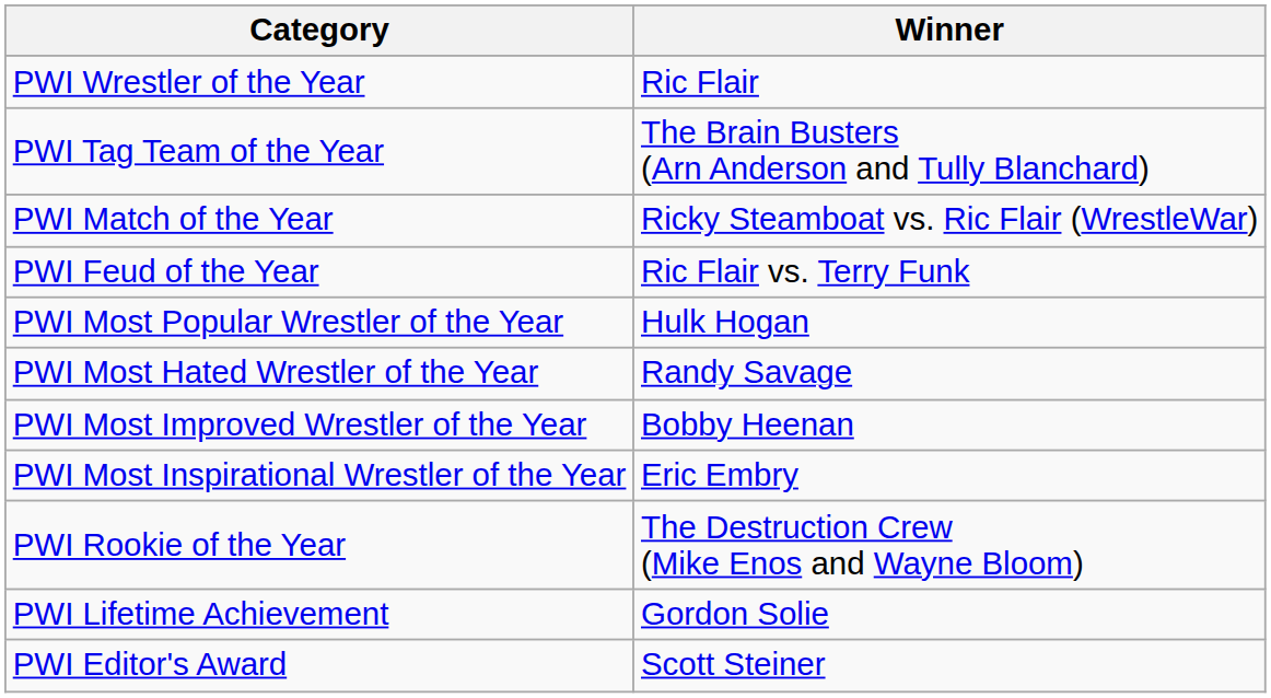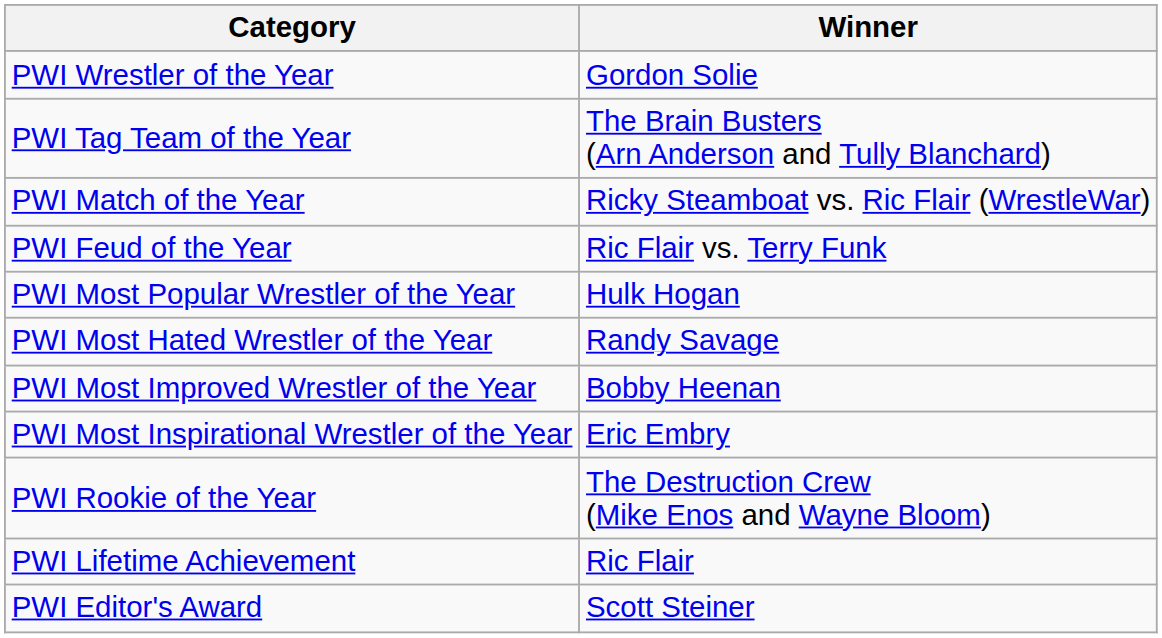PWI Wrestler of the Year | Winner: Ric Flair -> Gordon Solie
PWI Lifetime Achievement | Winner: Gordon Solie -> Ric Flair
